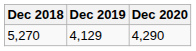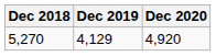5,270 | Dec 2020: 4,290 -> 4,920
